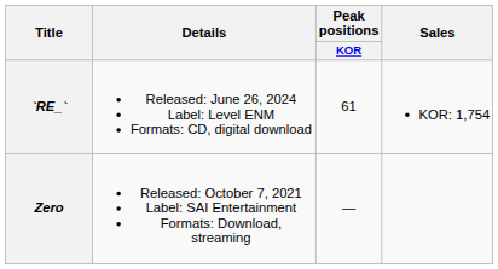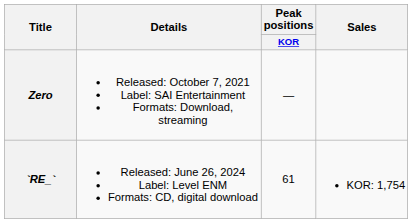rows swapped: Zero <-> `RE_`
